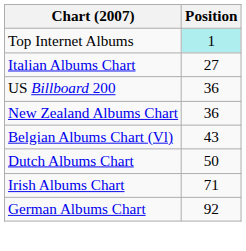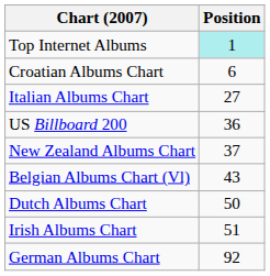+ row: Croatian Albums Chart | 6
New Zealand Albums Chart | Position: 36 -> 37
Irish Albums Chart | Position: 71 -> 51
